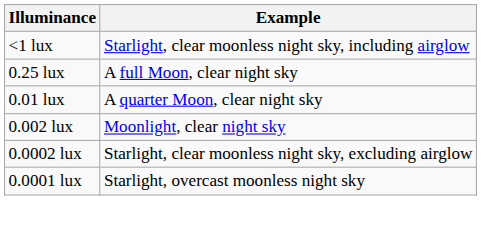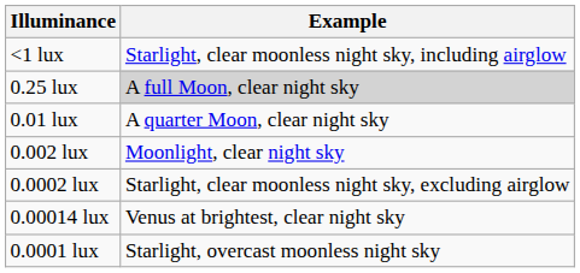0.25 lux | Example: no background -> lightgrey background
+ row: 0.00014 lux | Venus at brightest, clear night sky
